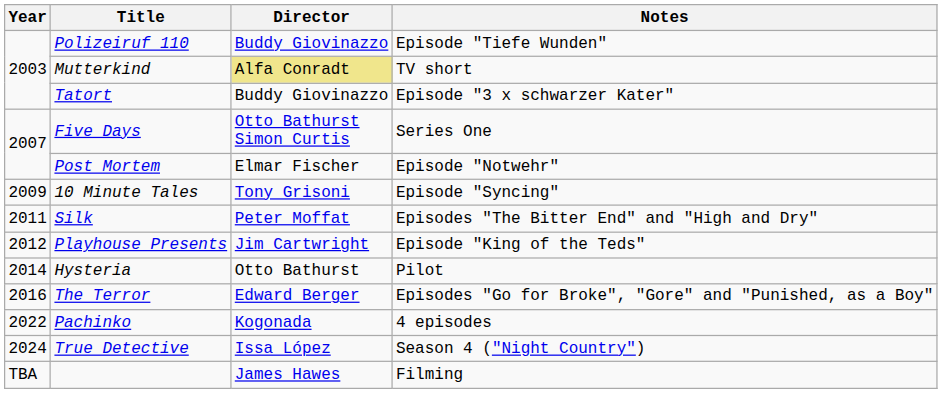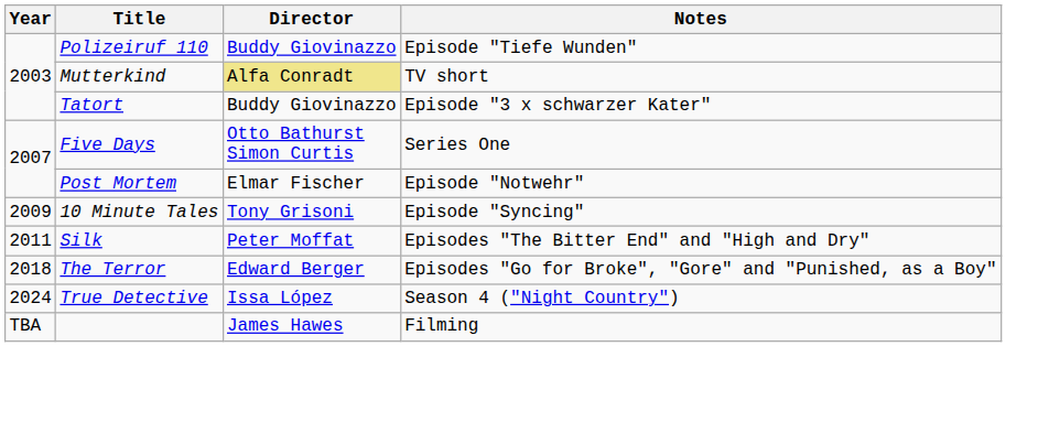- row: 2012 | Playhouse Presents | Jim Cartwright | Episode "King of the Teds"
- row: 2014 | Hysteria | Otto Bathurst | Pilot
The Terror | Year: 2016 -> 2018
- row: 2022 | Pachinko | Kogonada | 4 episodes
